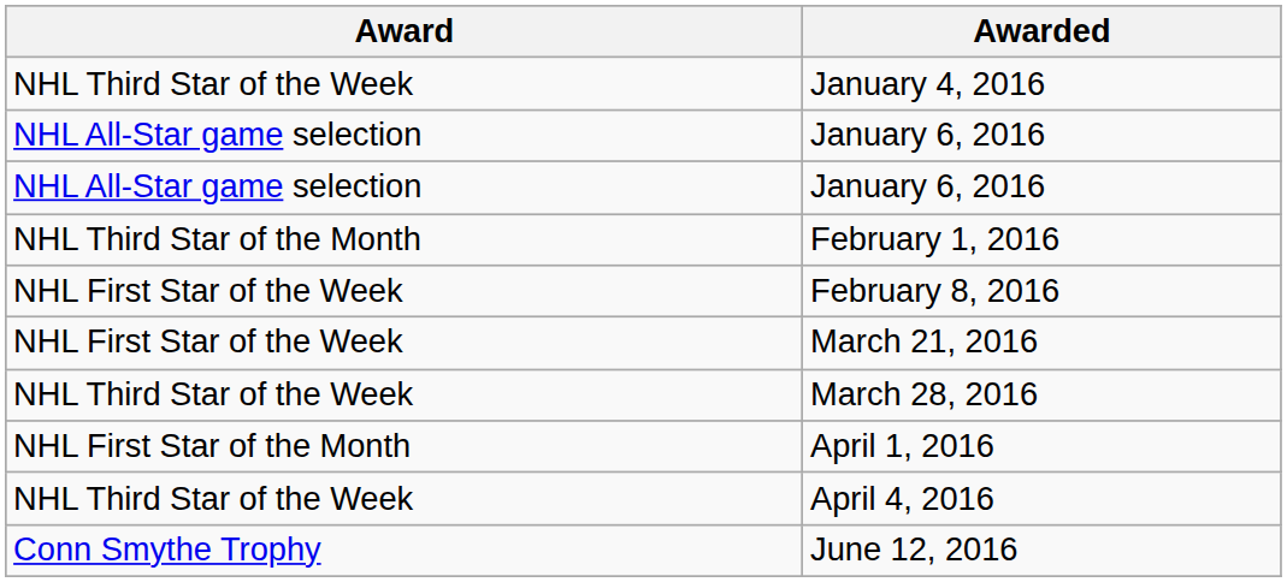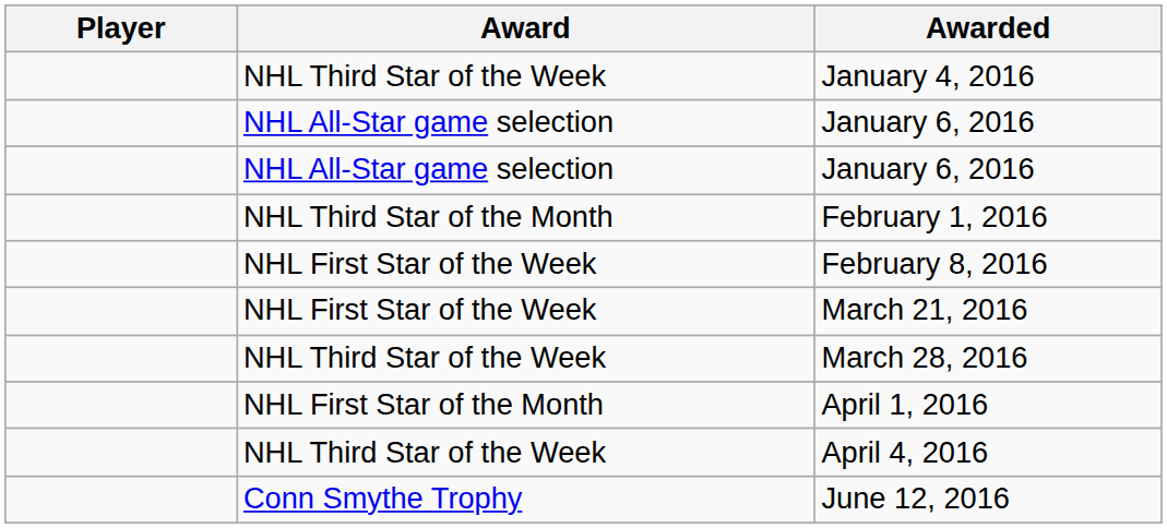+ column: Player
